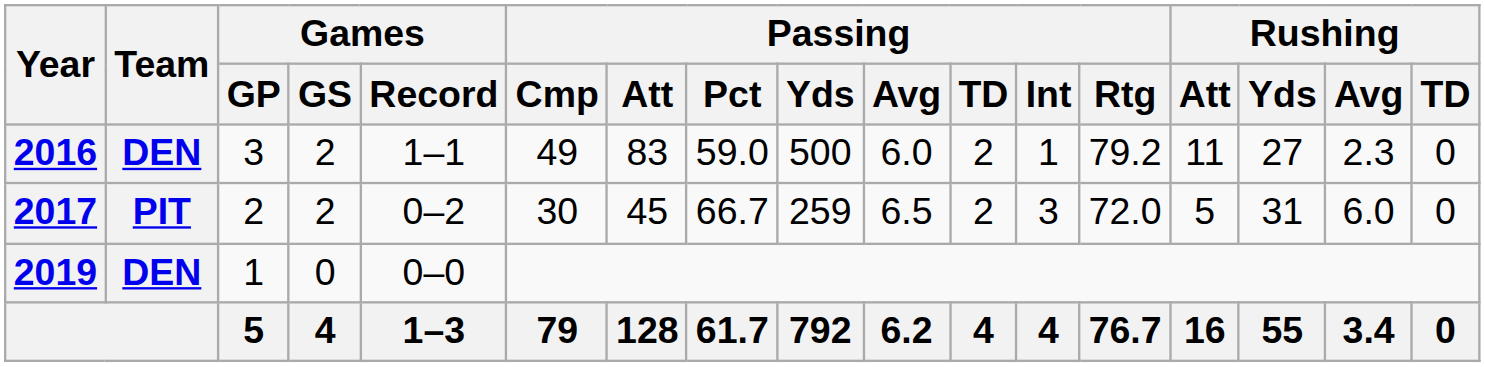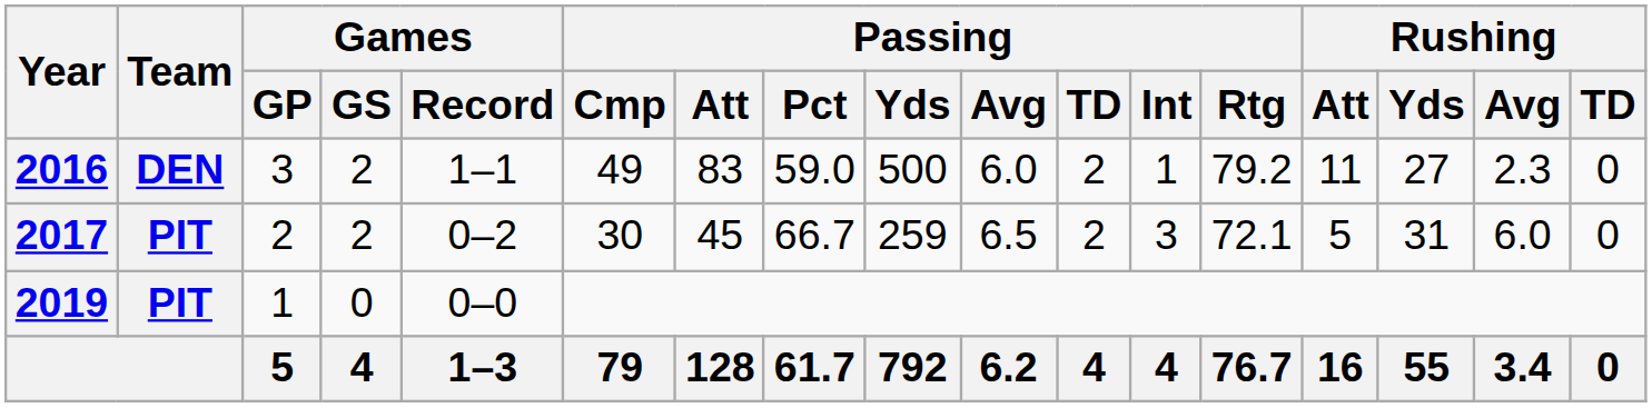2017 | Passing / Rtg: 72.0 -> 72.1
2019 | Team: DEN -> PIT
